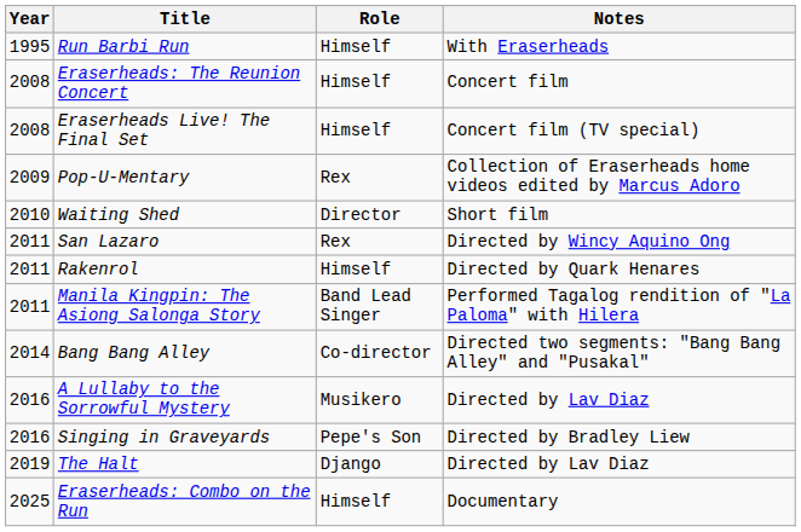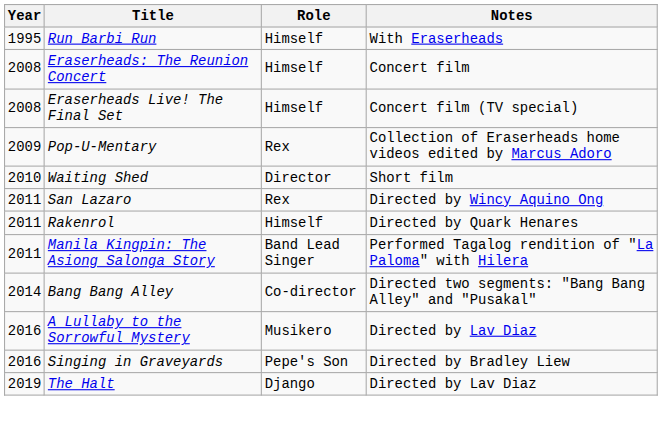- row: 2025 | Eraserheads: Combo on the Run | Himself | Documentary
